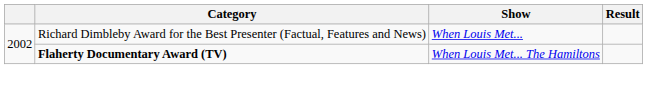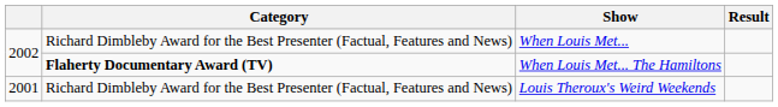+ row: 2001 | Richard Dimbleby Award for the Best Presenter (Factual, Features and News) | Louis Theroux's Weird Weekends
